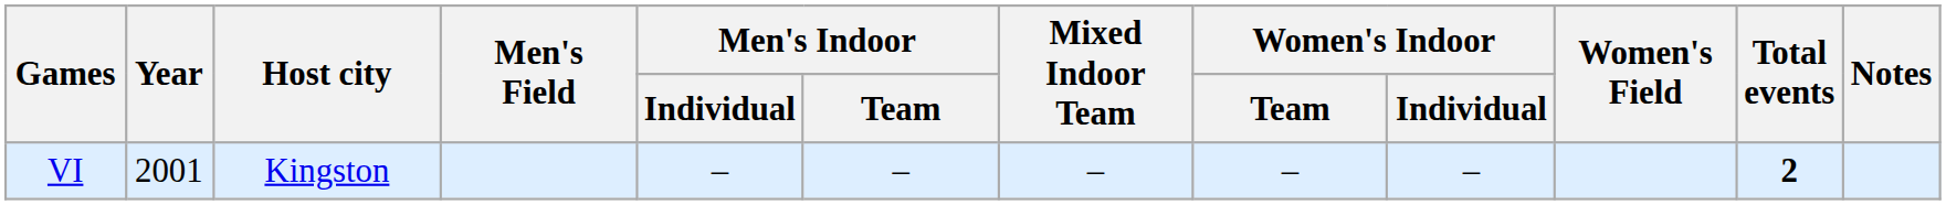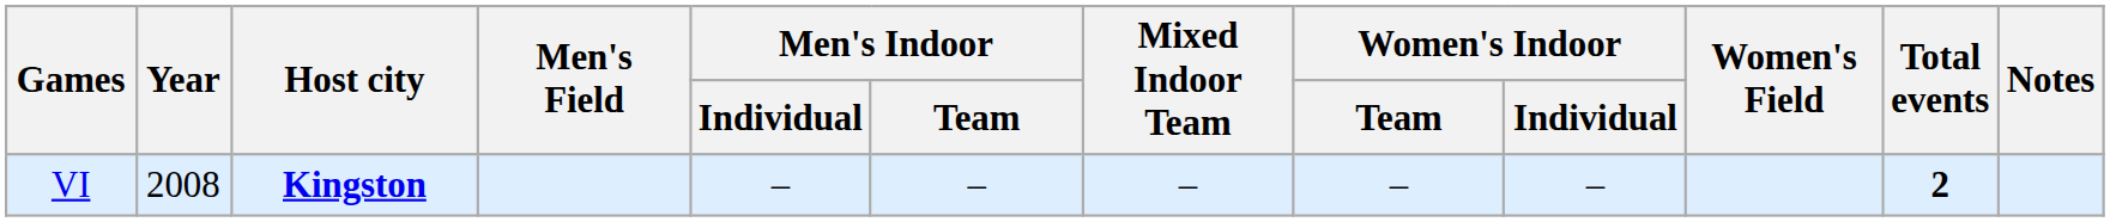VI | Year: 2001 -> 2008
VI | Host city: normal -> bold
